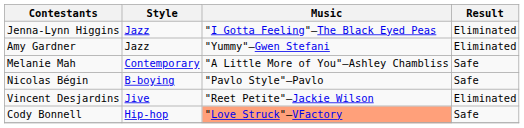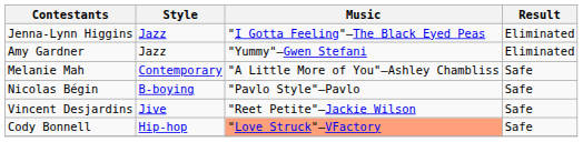Vincent Desjardins | Result: Eliminated -> Safe
